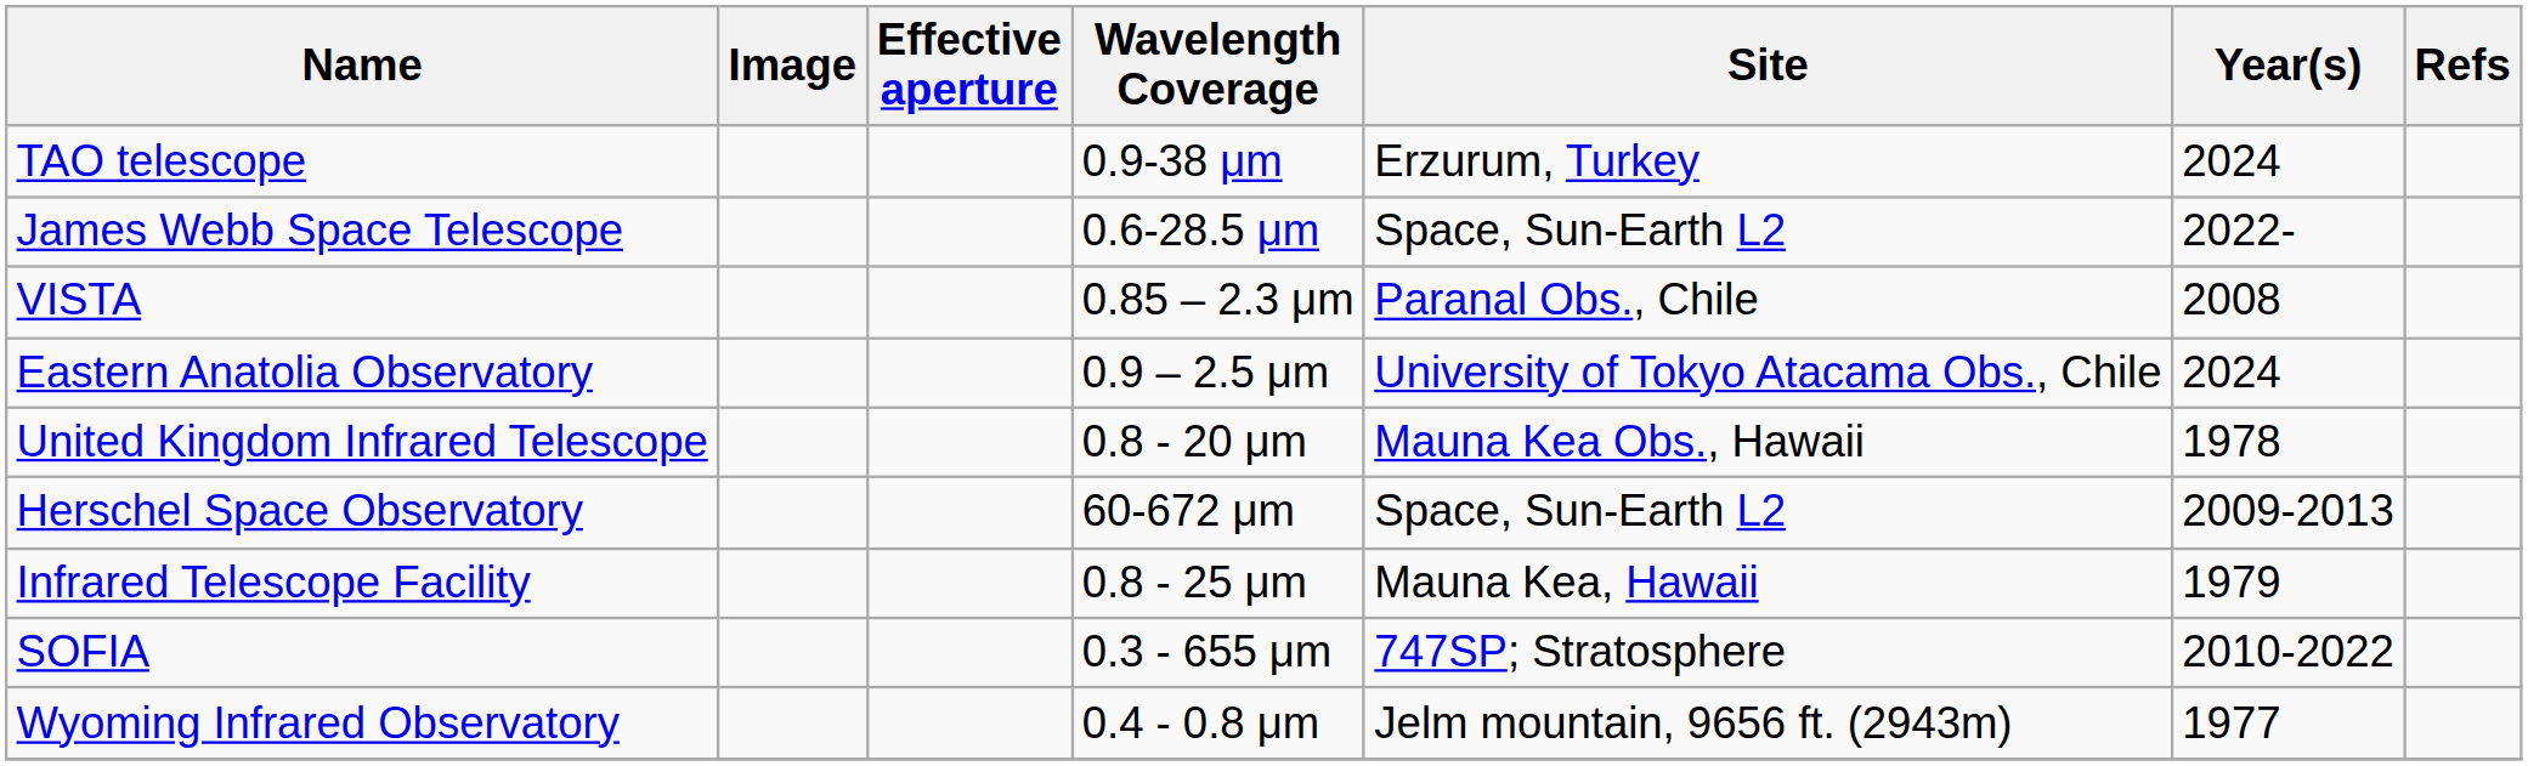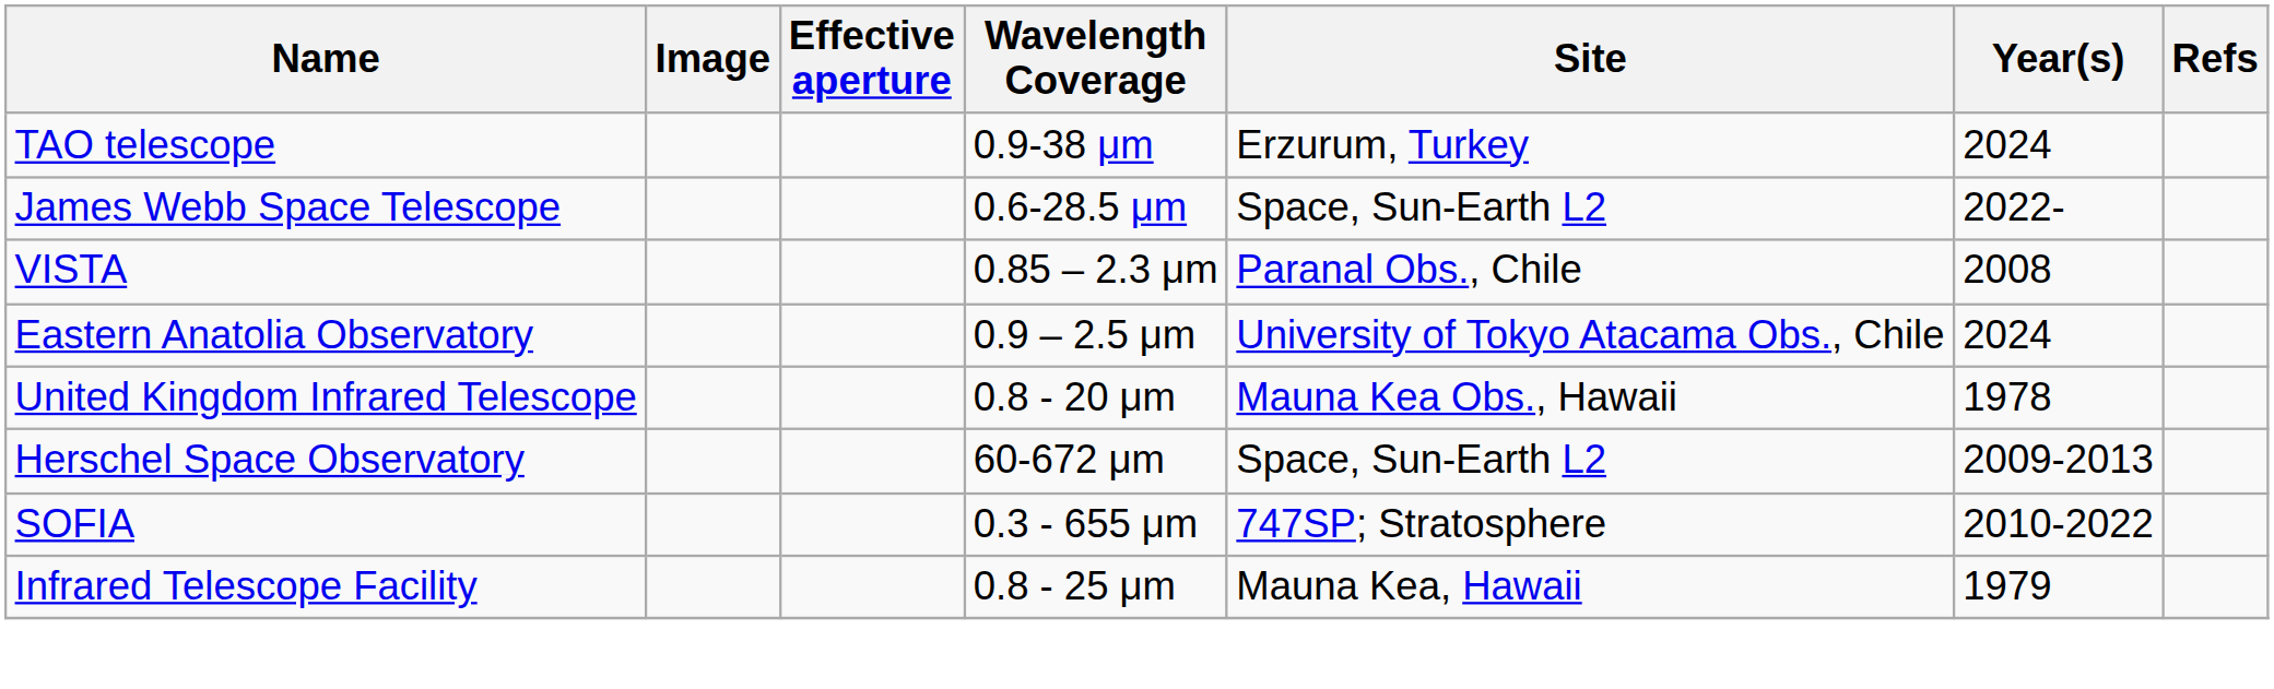rows swapped: Infrared Telescope Facility <-> SOFIA
- row: Wyoming Infrared Observatory | 0.4 - 0.8 μm | Jelm mountain, 9656 ft. (2943m) | 1977
